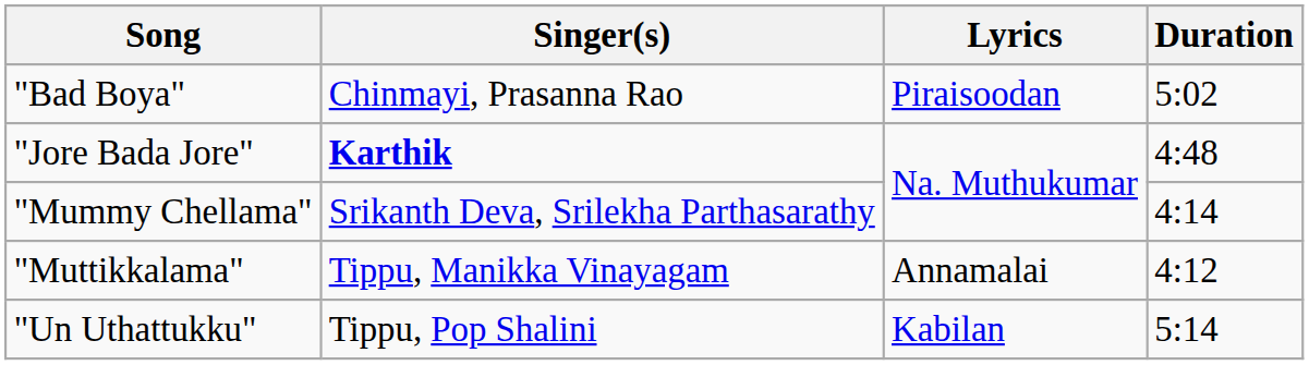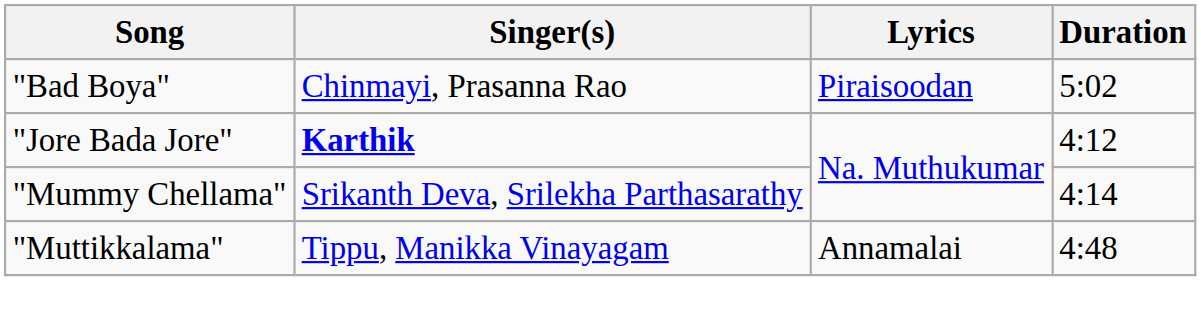"Jore Bada Jore" | Duration: 4:48 -> 4:12
"Muttikkalama" | Duration: 4:12 -> 4:48
- row: "Un Uthattukku" | Tippu, Pop Shalini | Kabilan | 5:14
